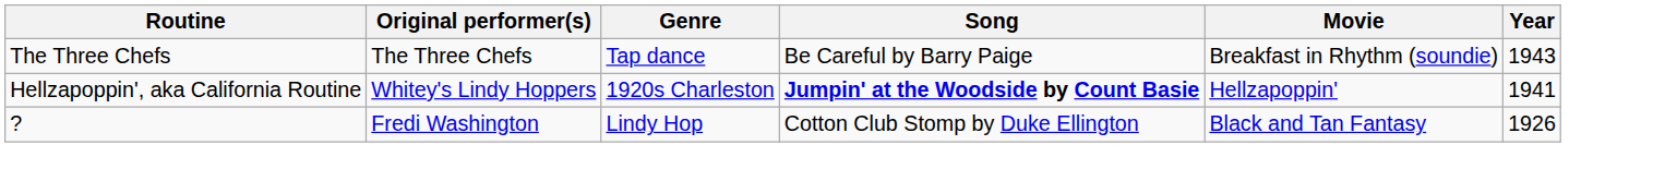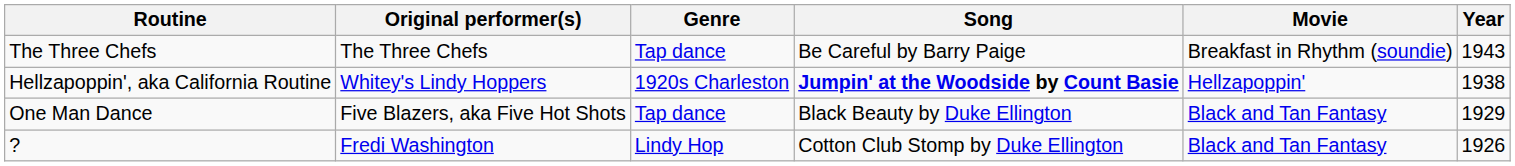Hellzapoppin', aka California Routine | Year: 1941 -> 1938
+ row: One Man Dance | Five Blazers, aka Five Hot Shots | Tap dance | Black Beauty by Duke Ellington | Black and Tan Fantasy | 1929
